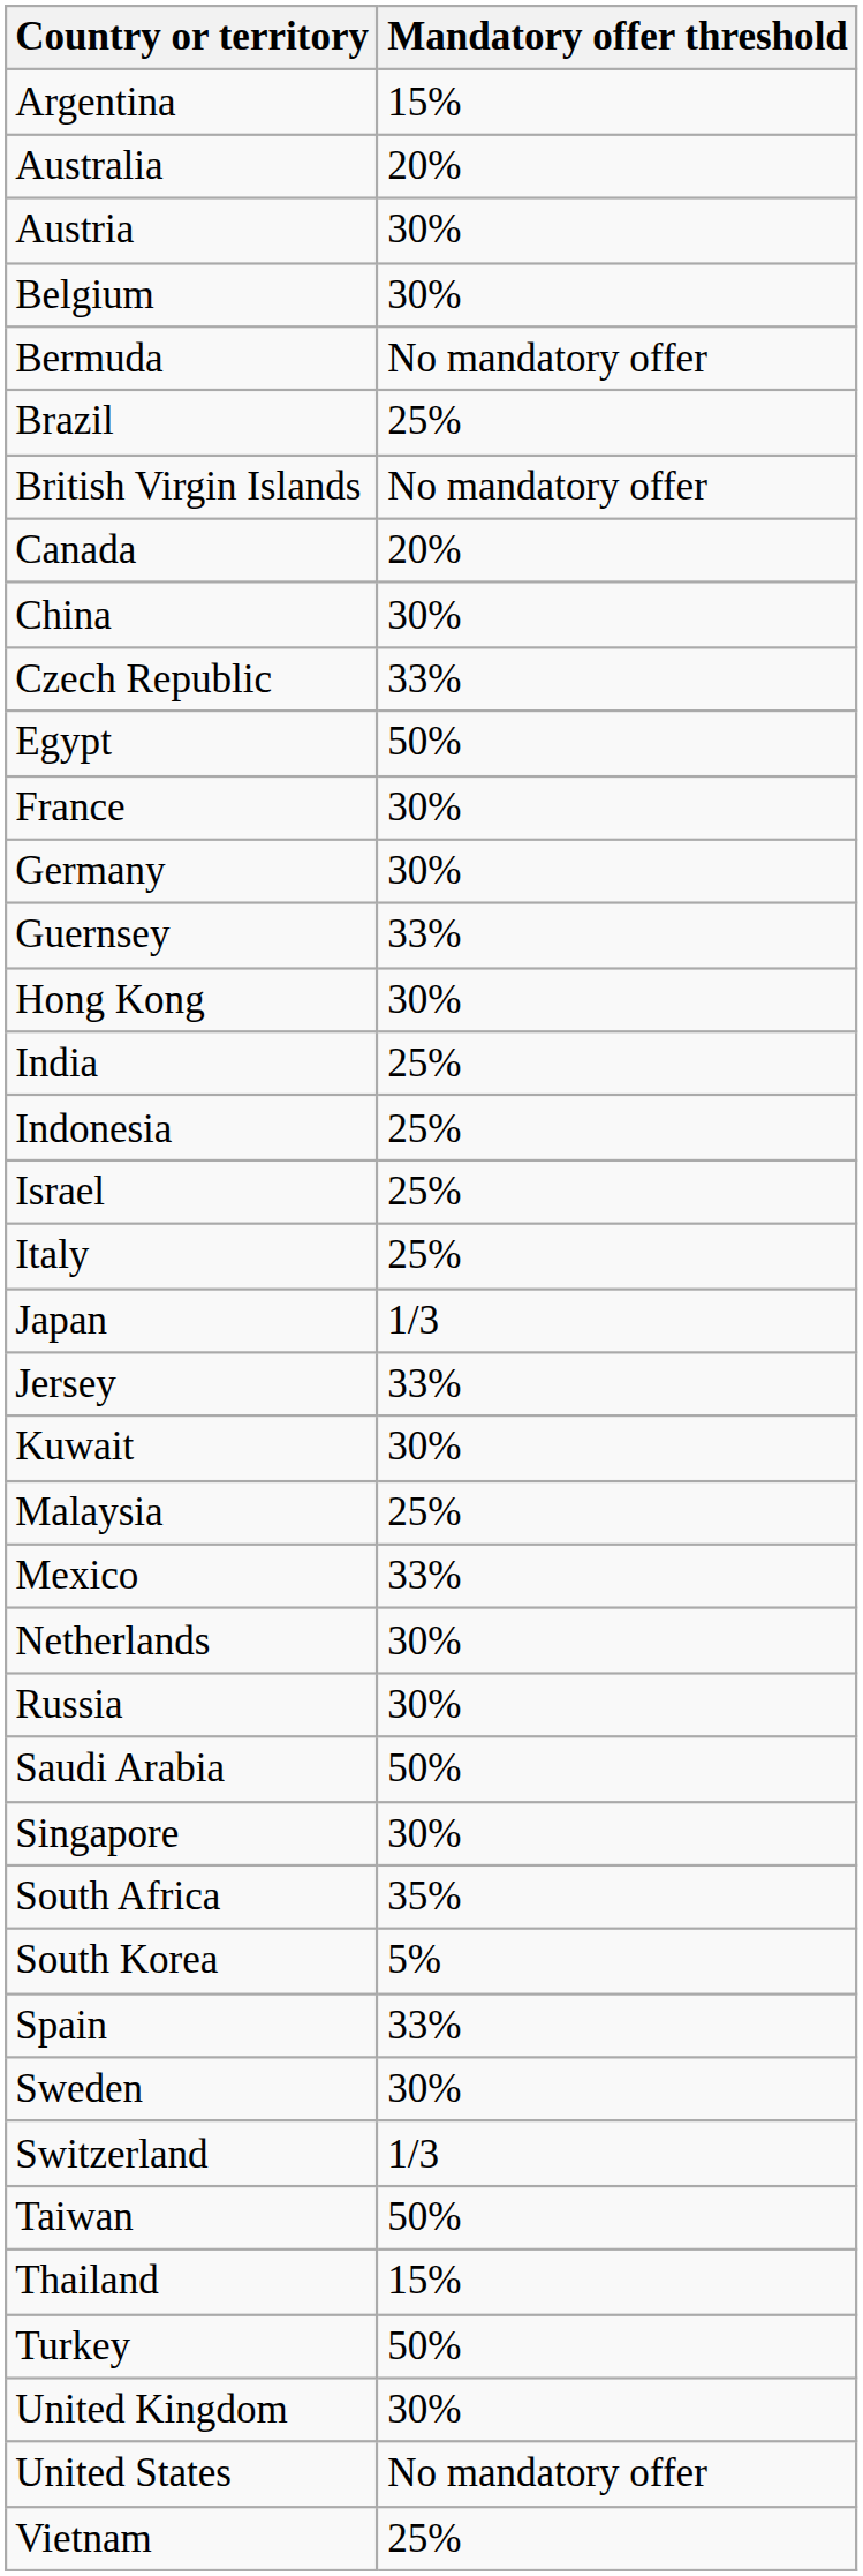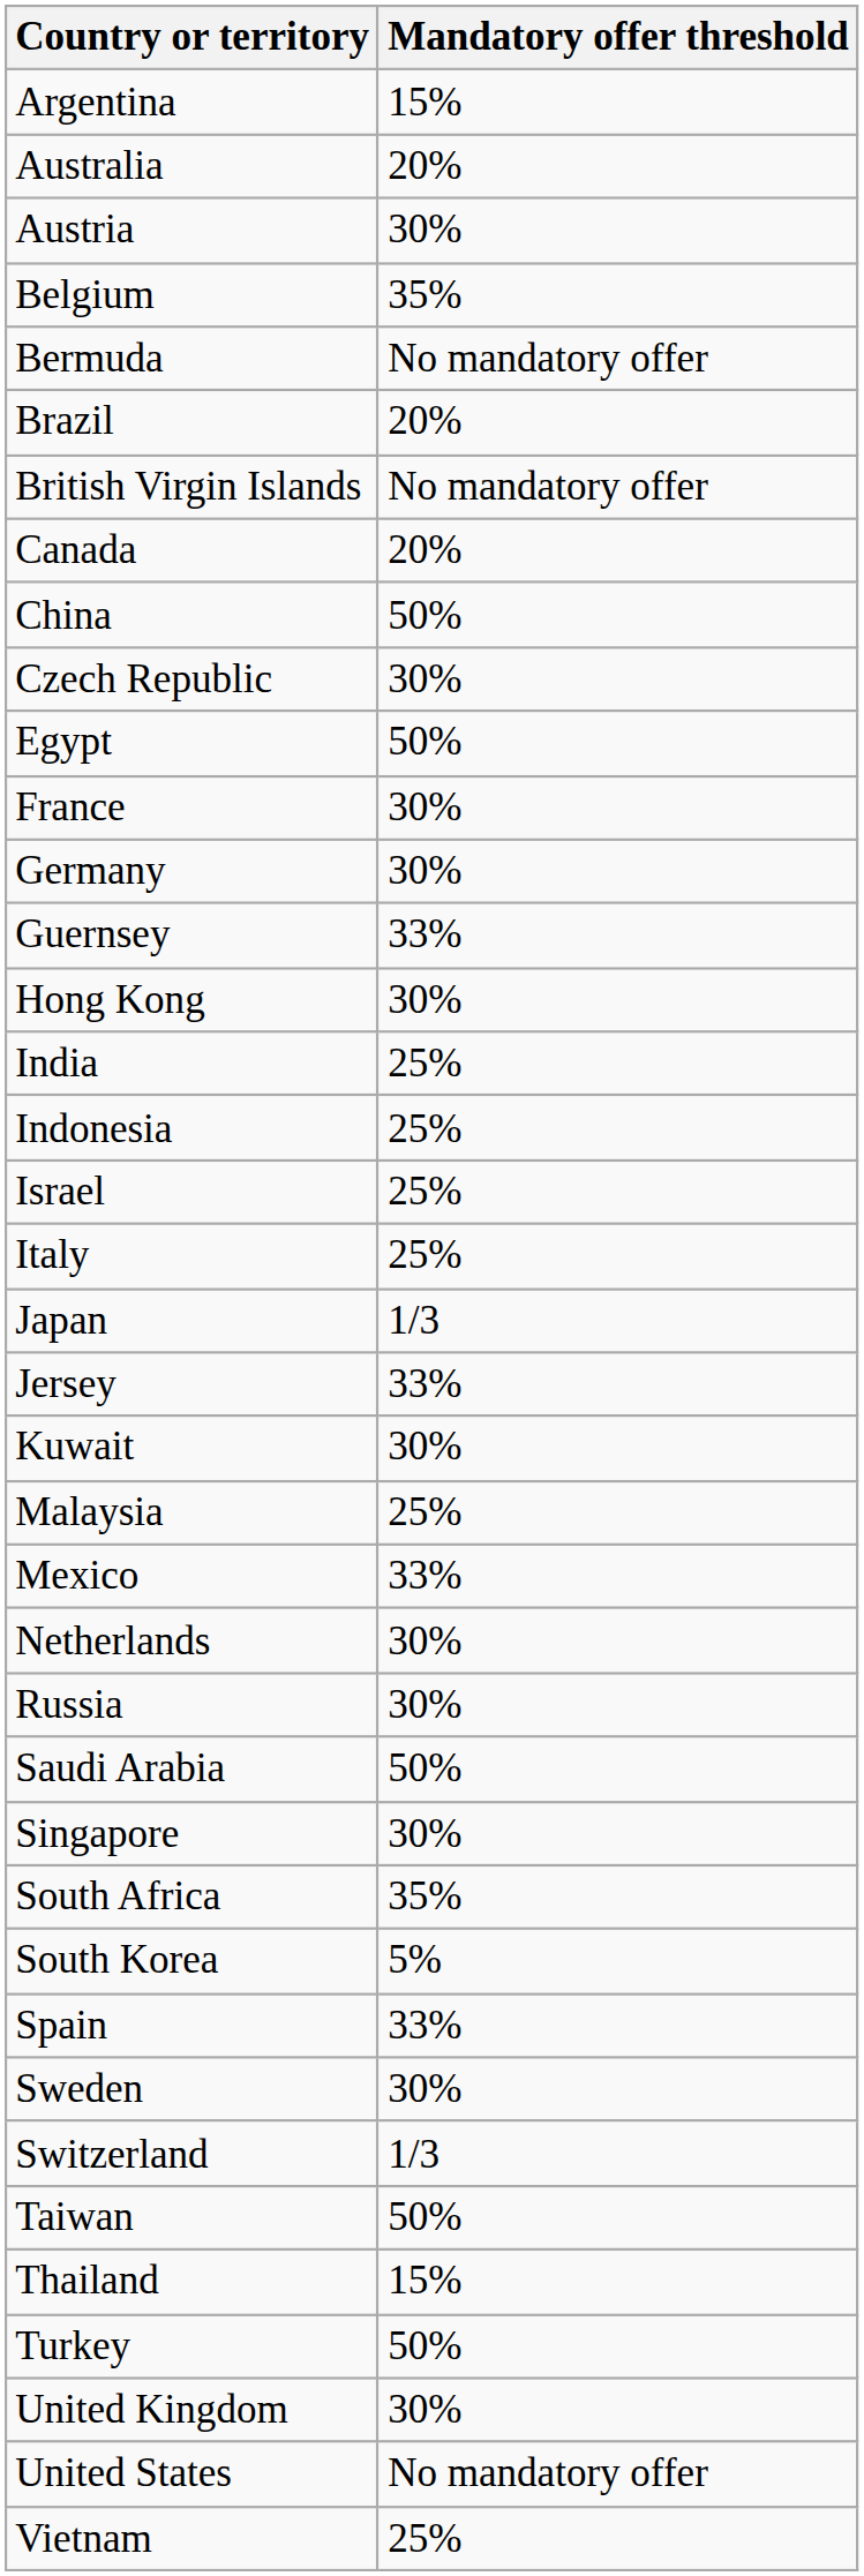Belgium | Mandatory offer threshold: 30% -> 35%
Brazil | Mandatory offer threshold: 25% -> 20%
China | Mandatory offer threshold: 30% -> 50%
Czech Republic | Mandatory offer threshold: 33% -> 30%
